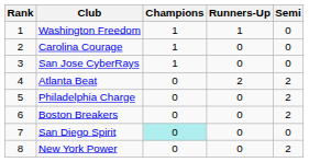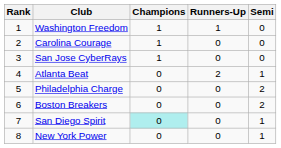Atlanta Beat | Semi: 2 -> 1
San Diego Spirit | Semi: 0 -> 1
New York Power | Semi: 2 -> 1
